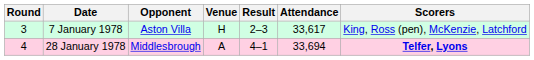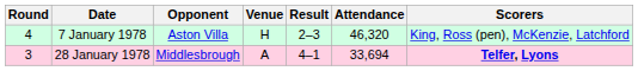7 January 1978 | Round: 3 -> 4
7 January 1978 | Attendance: 33,617 -> 46,320
28 January 1978 | Round: 4 -> 3
